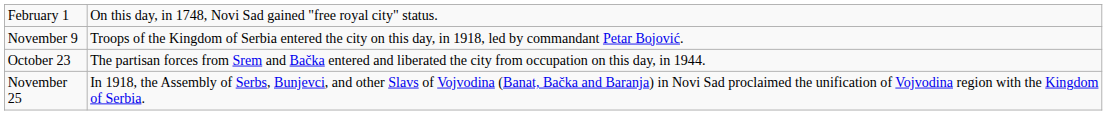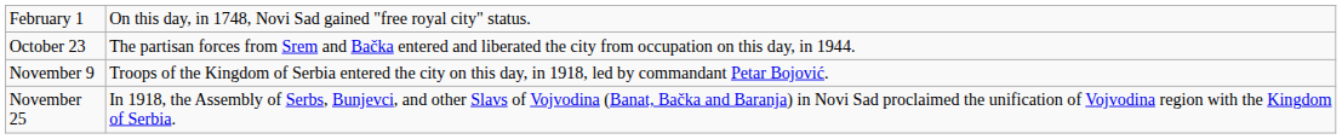rows swapped: October 23 <-> November 9
